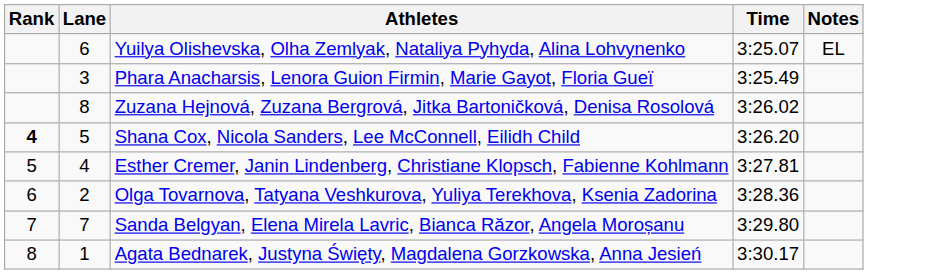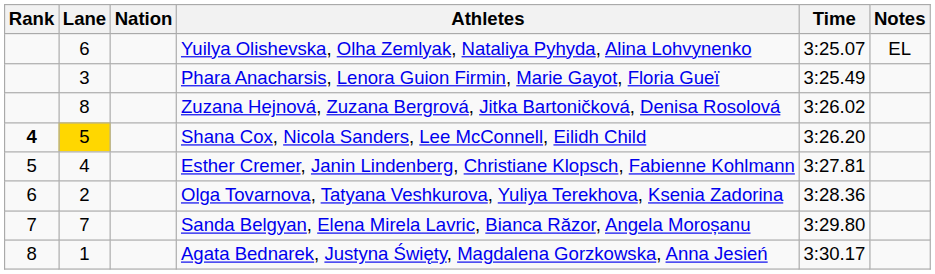+ column: Nation
Shana Cox, Nicola Sanders, Lee McConnell, Eilidh Child | Lane: no background -> gold background
